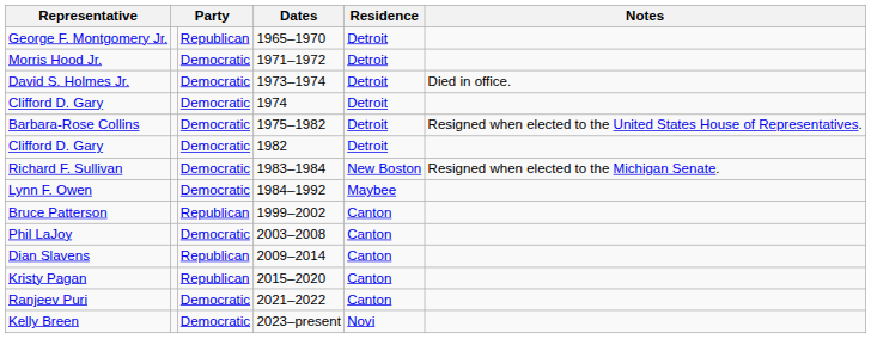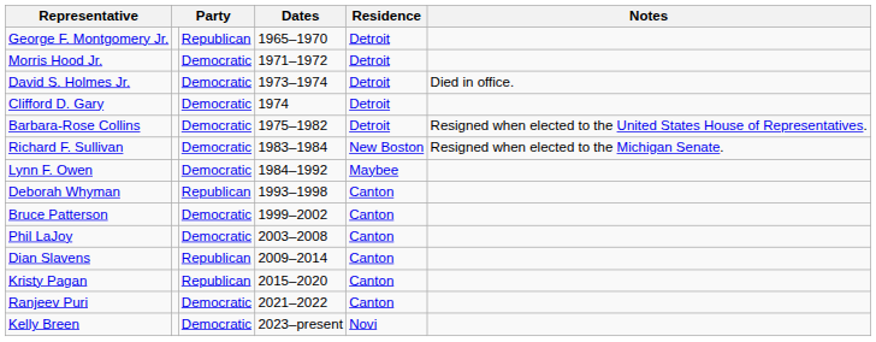- row: Clifford D. Gary | Democratic | 1982 | Detroit
+ row: Deborah Whyman | Republican | 1993–1998 | Canton
Bruce Patterson | column 3: Republican -> Democratic
